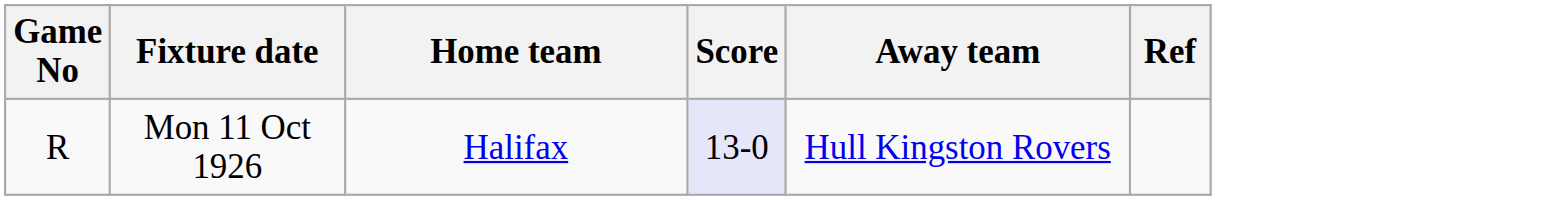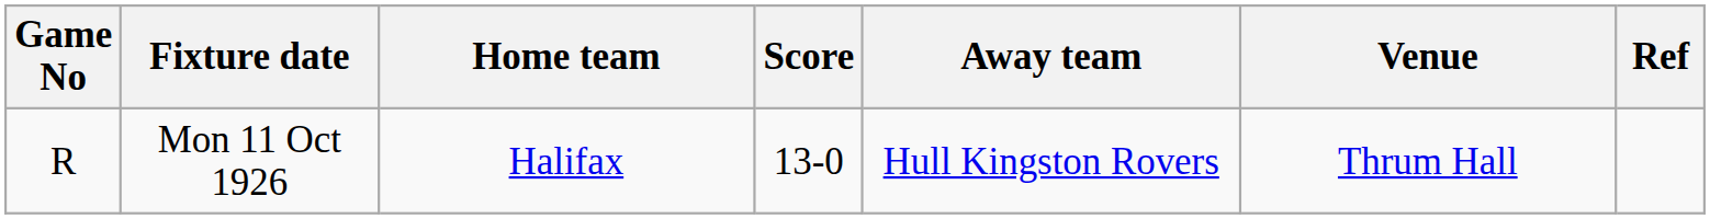+ column: Venue | Thrum Hall
Mon 11 Oct 1926 | Score: lavender background -> no background
